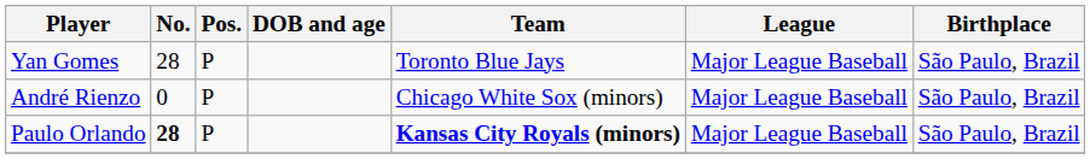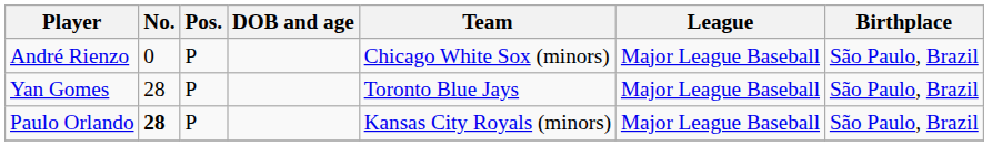rows swapped: André Rienzo <-> Yan Gomes
Paulo Orlando | Team: bold -> normal
